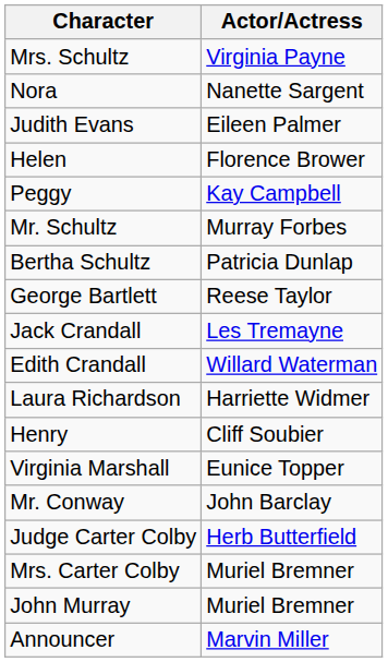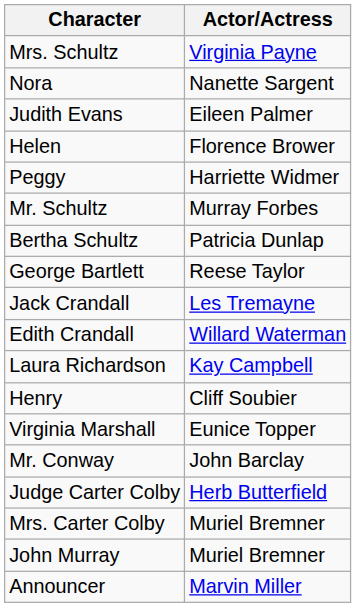Peggy | Actor/Actress: Kay Campbell -> Harriette Widmer
Laura Richardson | Actor/Actress: Harriette Widmer -> Kay Campbell
